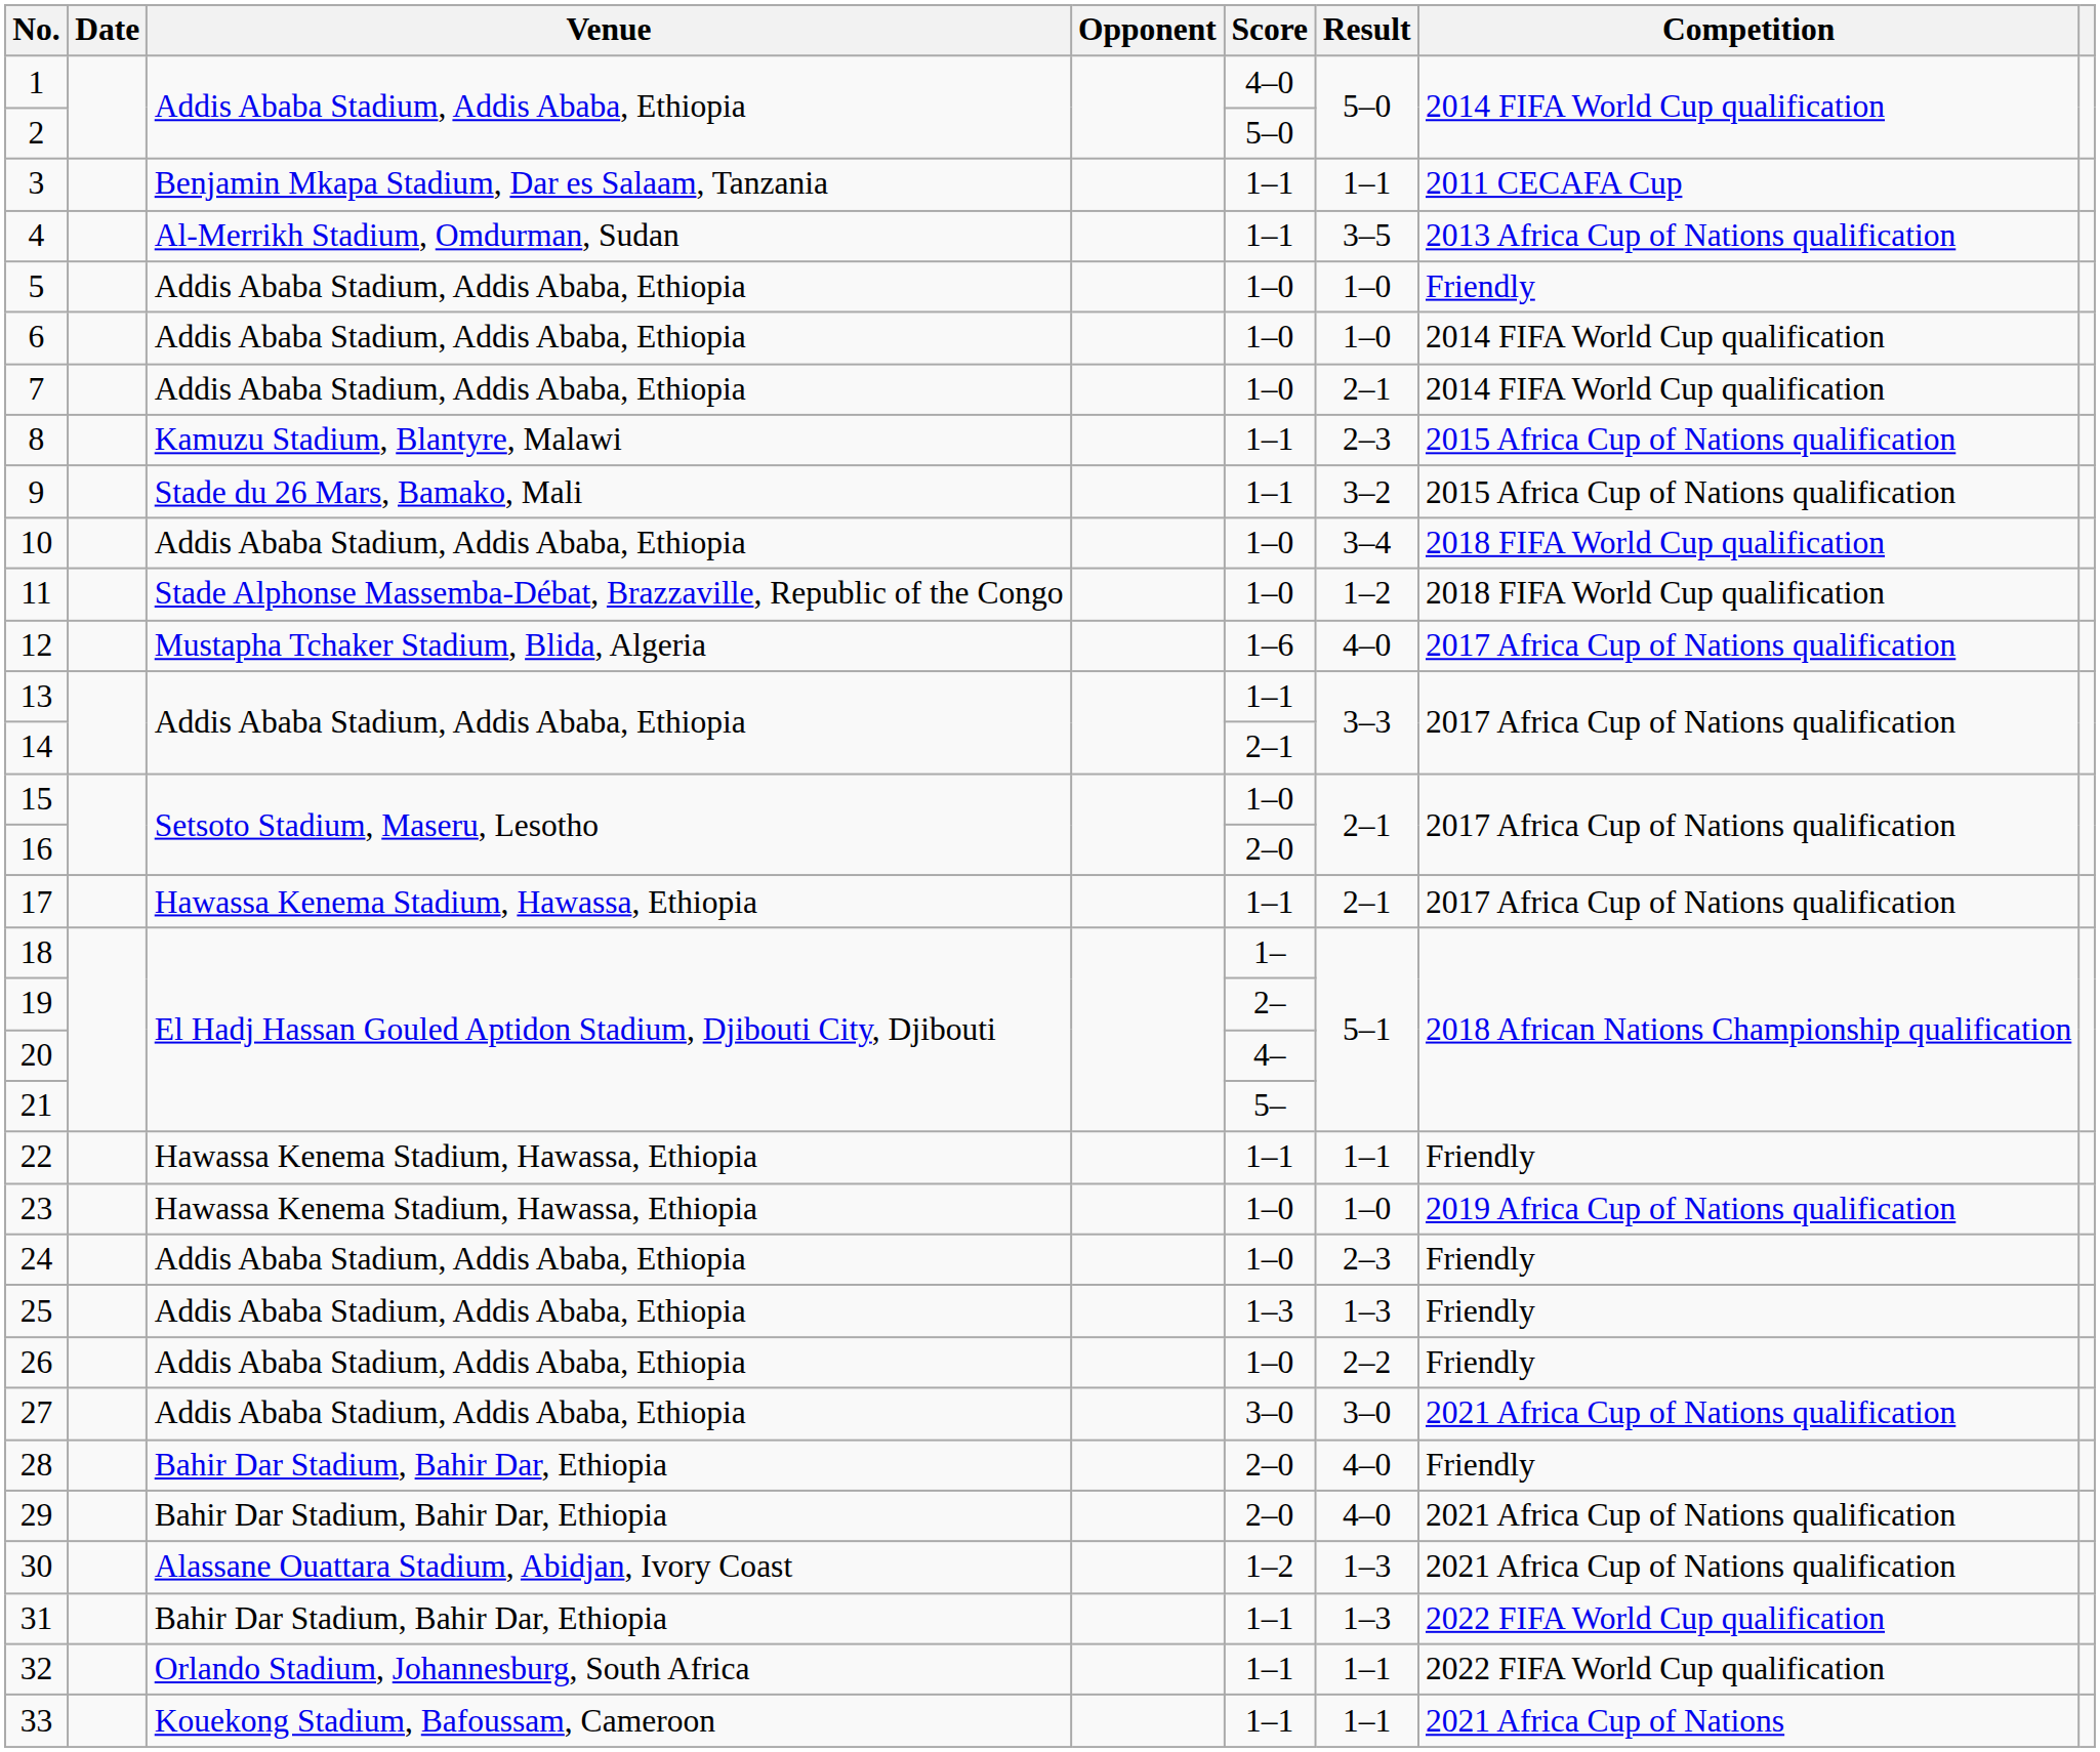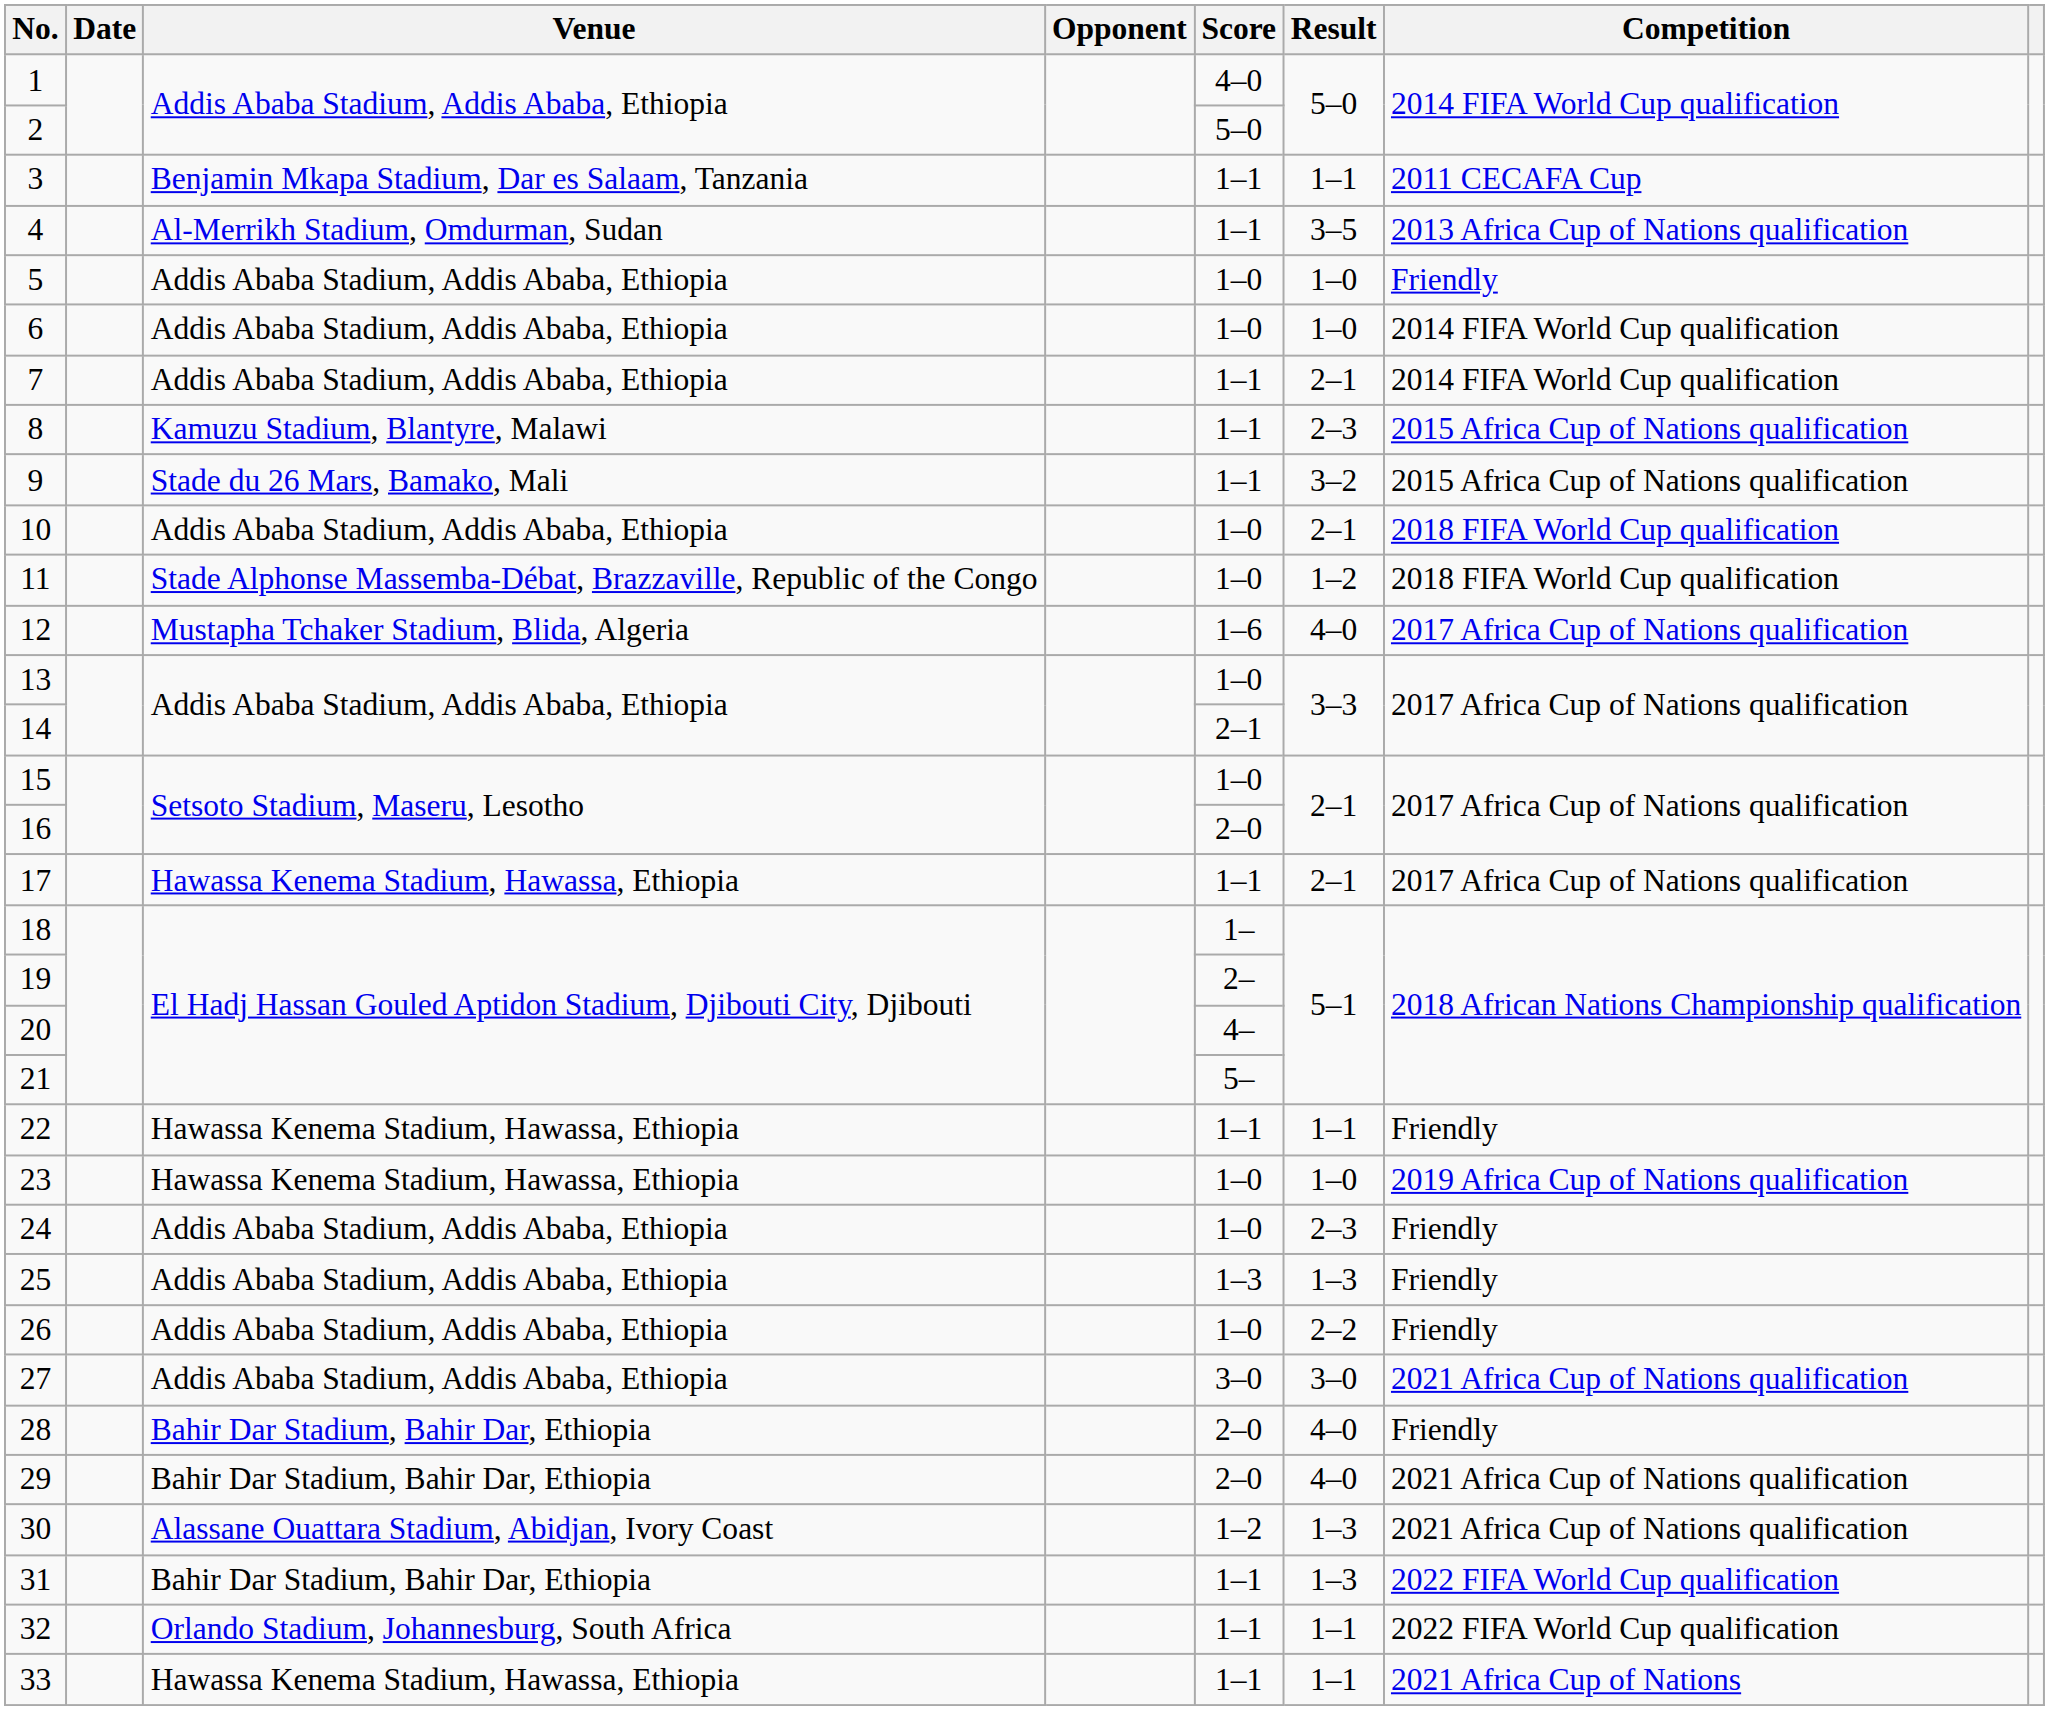7 | Score: 1–0 -> 1–1
10 | Result: 3–4 -> 2–1
13 | Score: 1–1 -> 1–0
33 | Venue: Kouekong Stadium, Bafoussam, Cameroon -> Hawassa Kenema Stadium, Hawassa, Ethiopia
